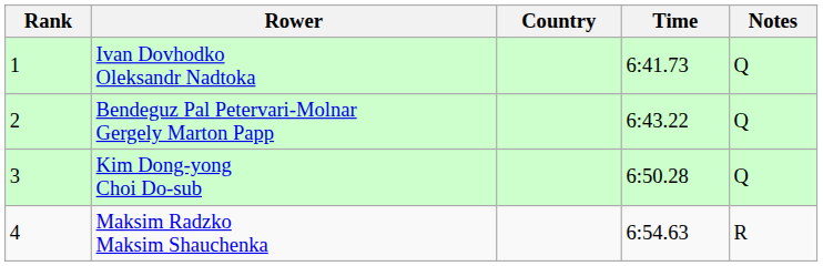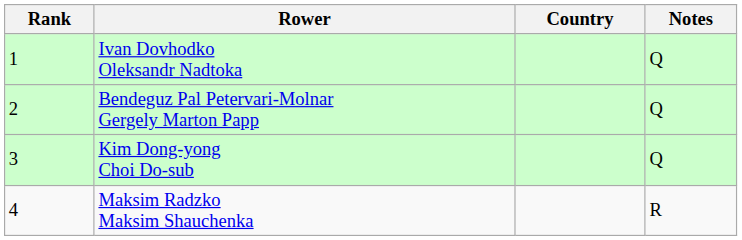- column: Time | 6:41.73 | 6:43.22 | 6:50.28 | 6:54.63
